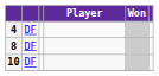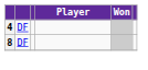- row: 10 | DF
